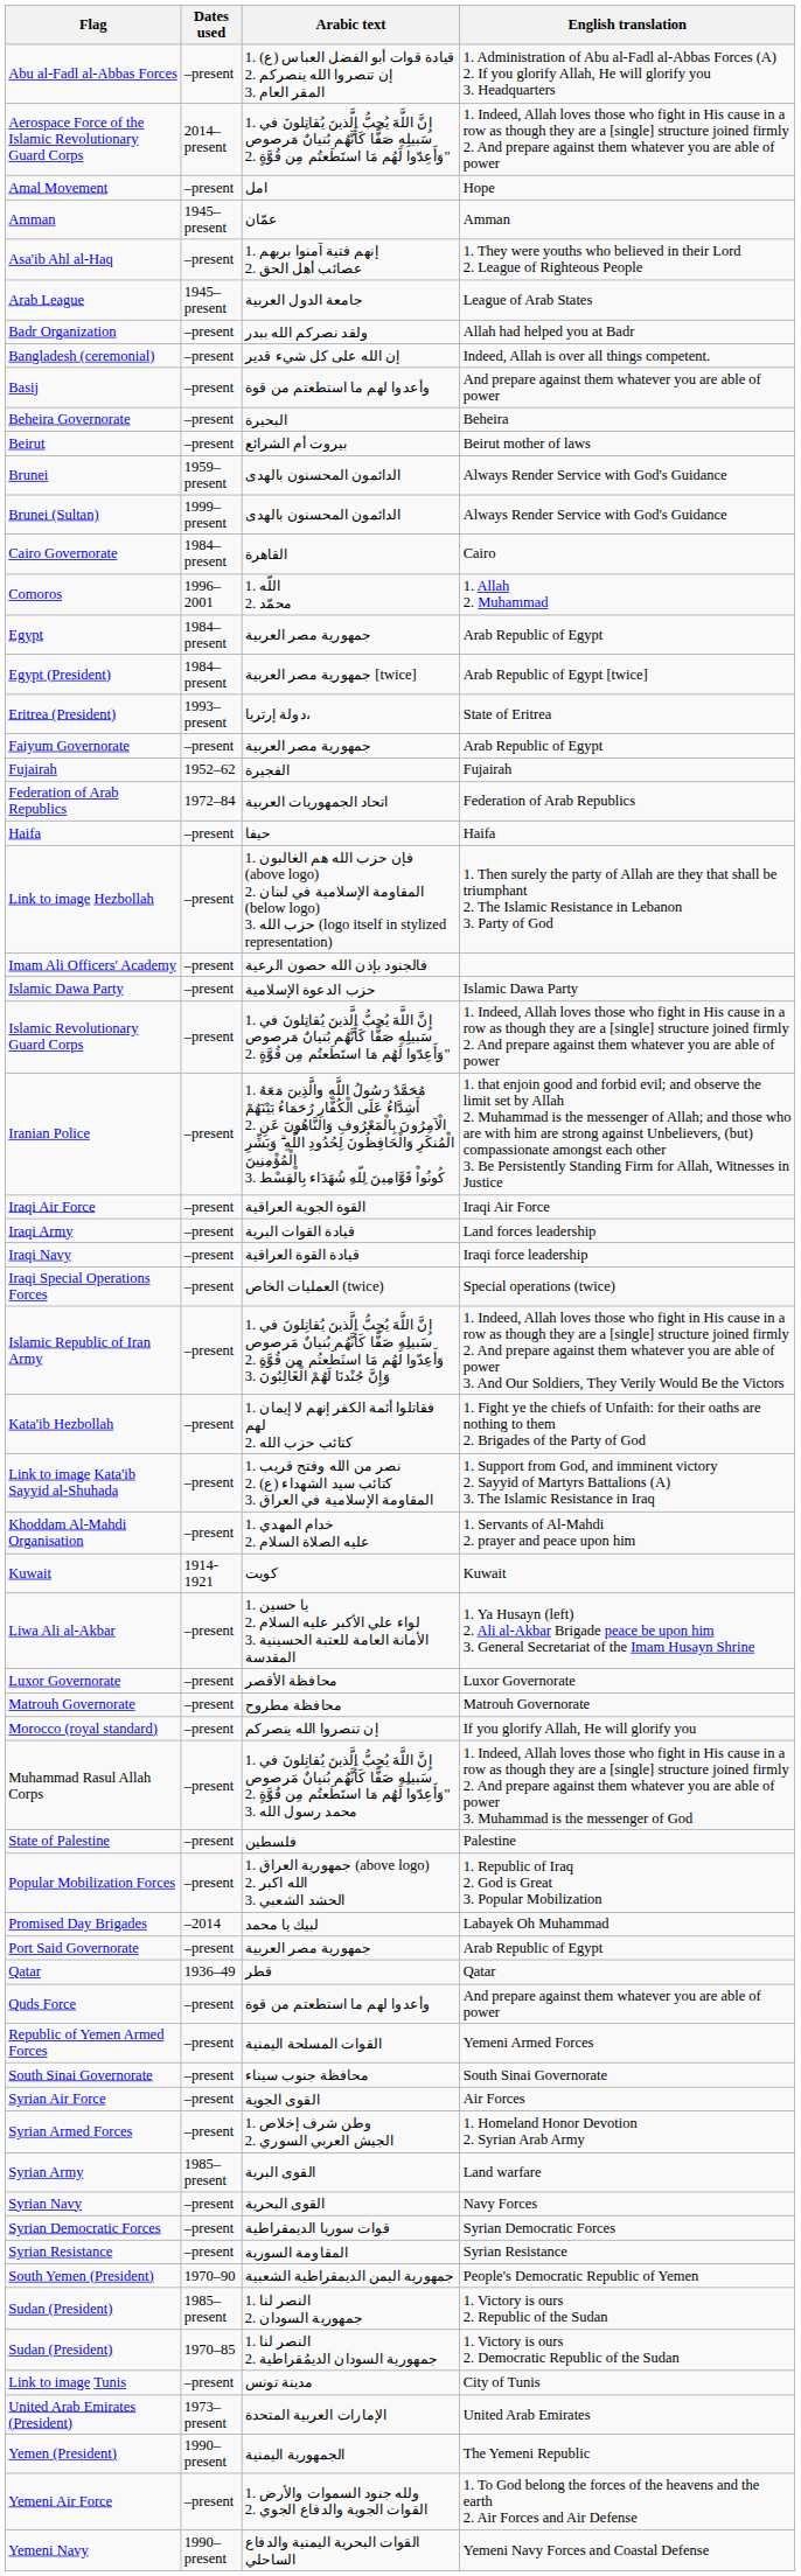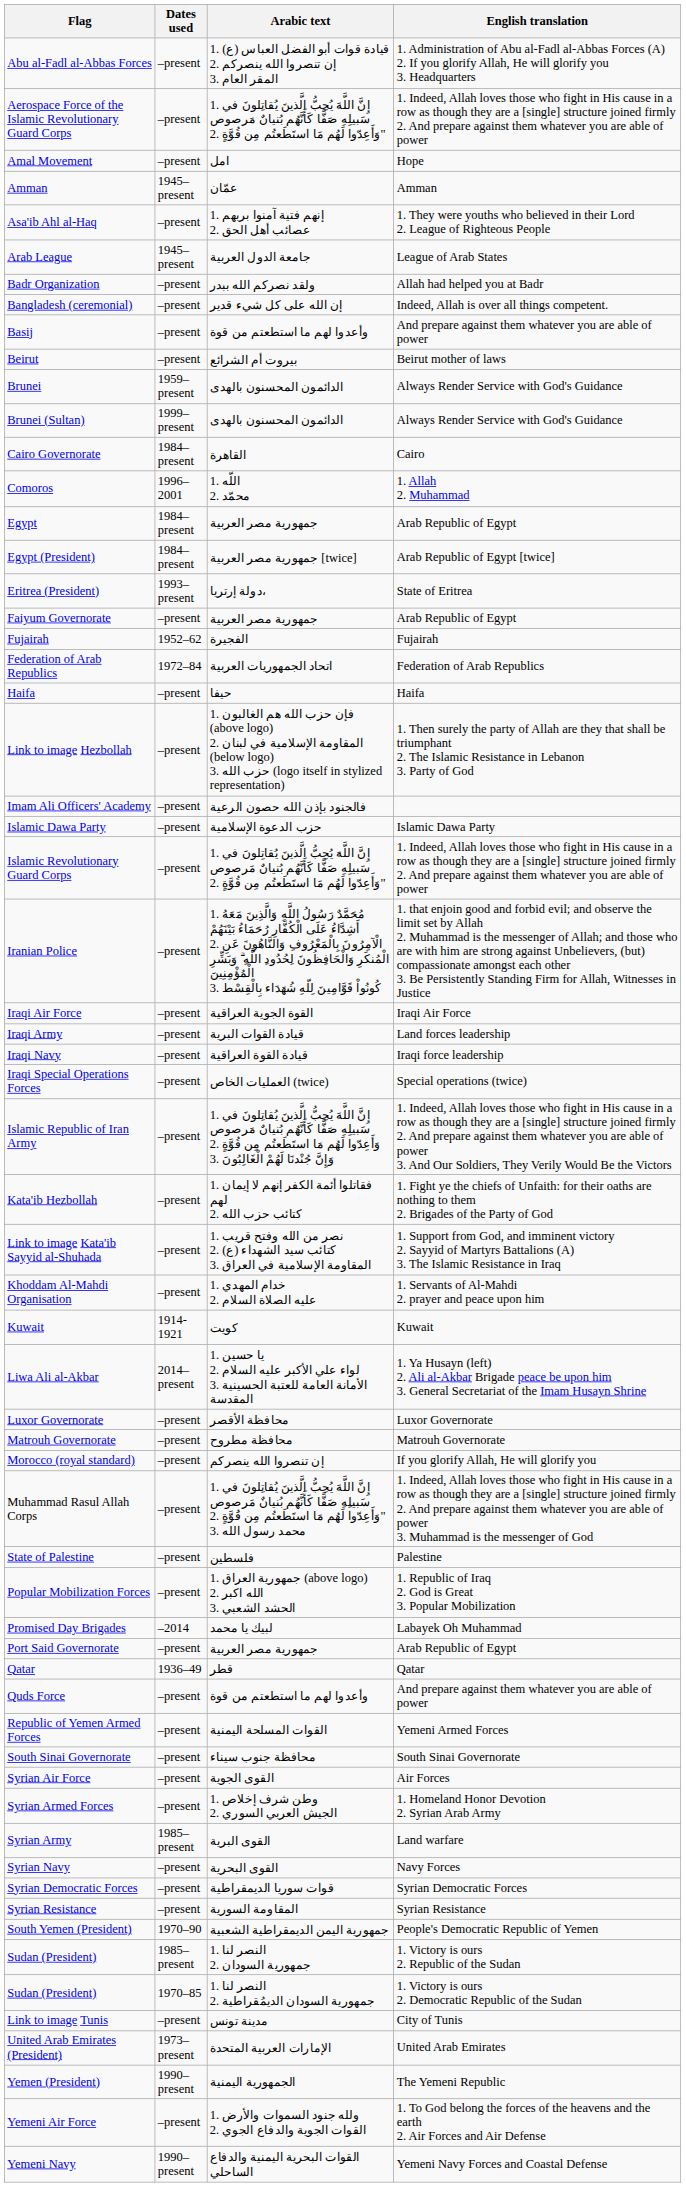Aerospace Force of the Islamic Revolutionary Guard Corps | Dates used: 2014–present -> –present
- row: Beheira Governorate | –present | البحيرة | Beheira
Liwa Ali al-Akbar | Dates used: –present -> 2014–present
